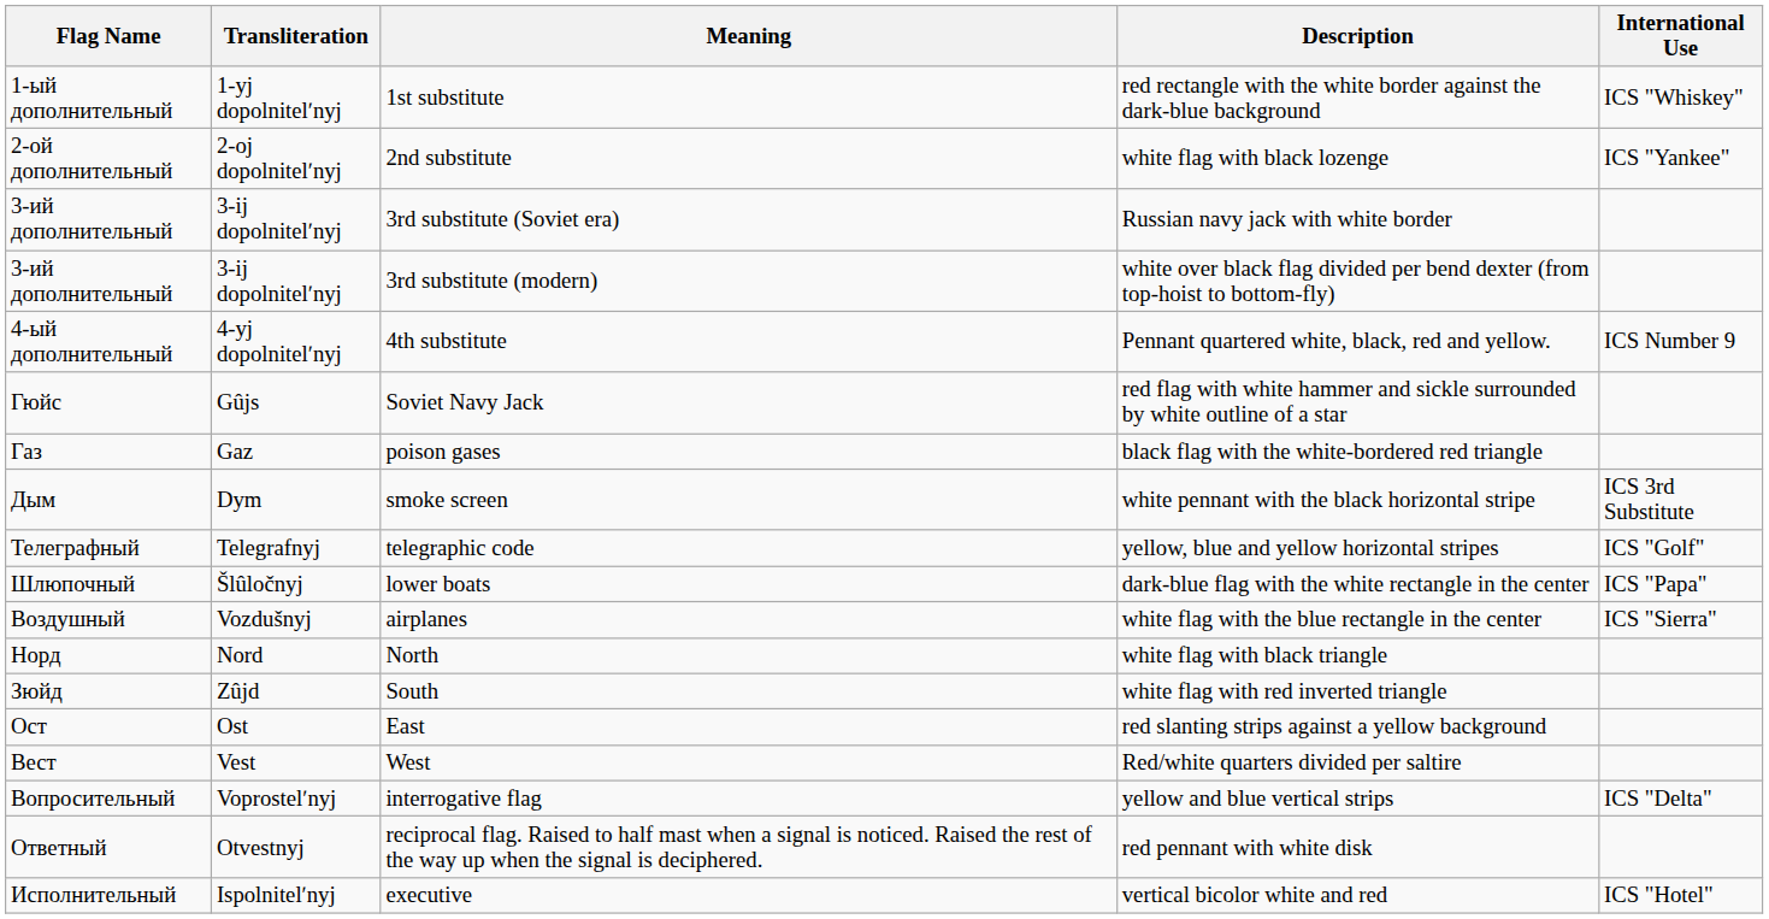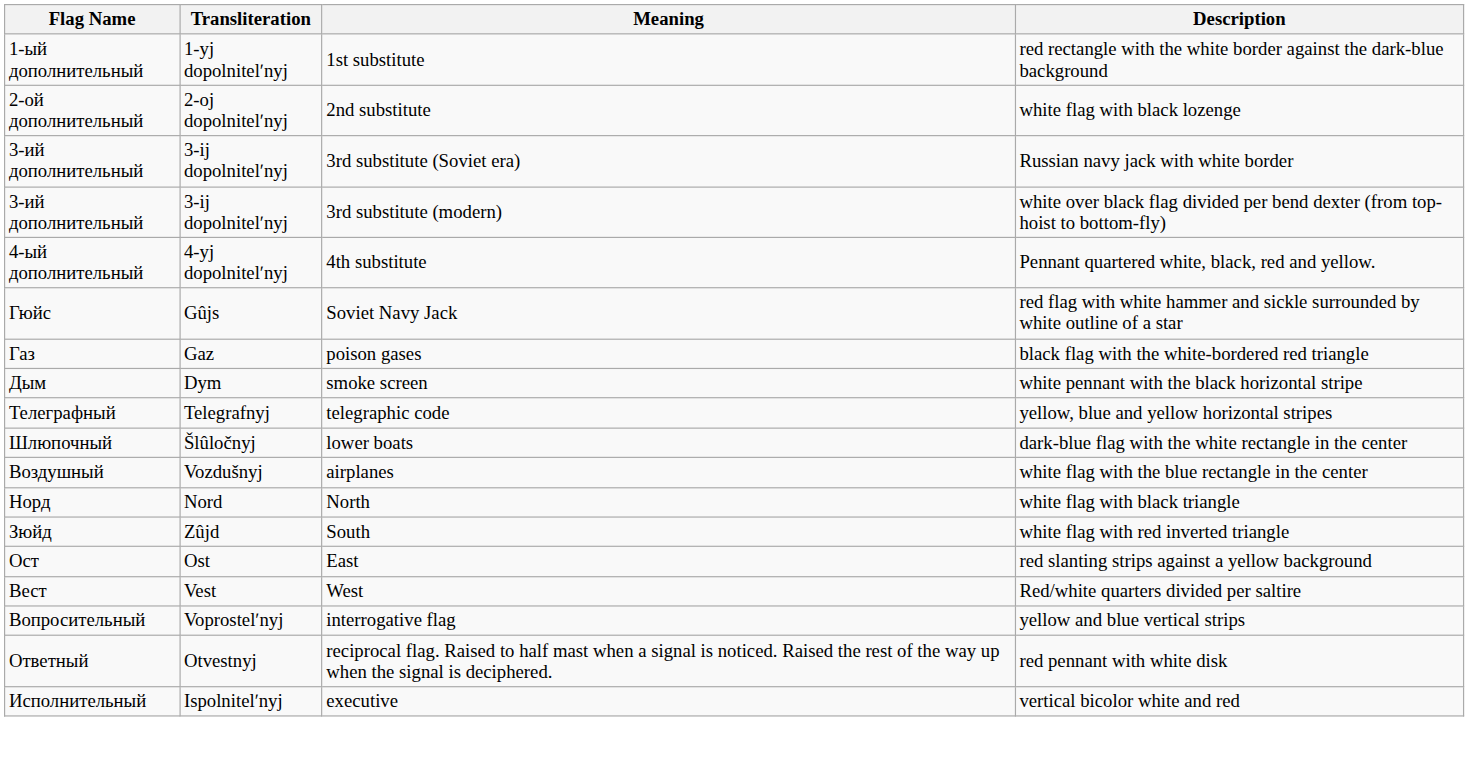- column: International Use | ICS "Whiskey" | ICS "Yankee" | ICS Number 9 | ICS 3rd Substitute | ICS "Golf" | ICS "Papa" | ICS "Sierra" | ICS "Delta" | ICS "Hotel"
